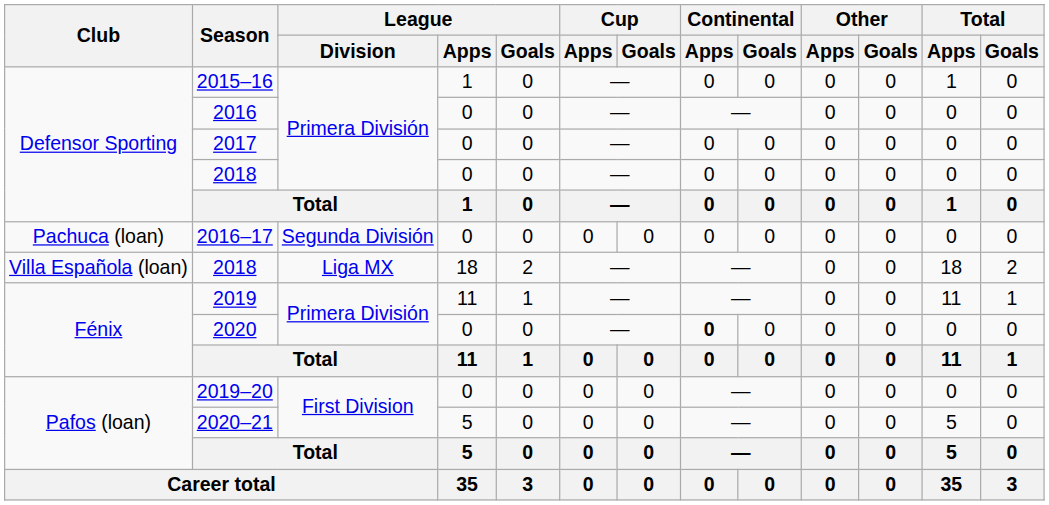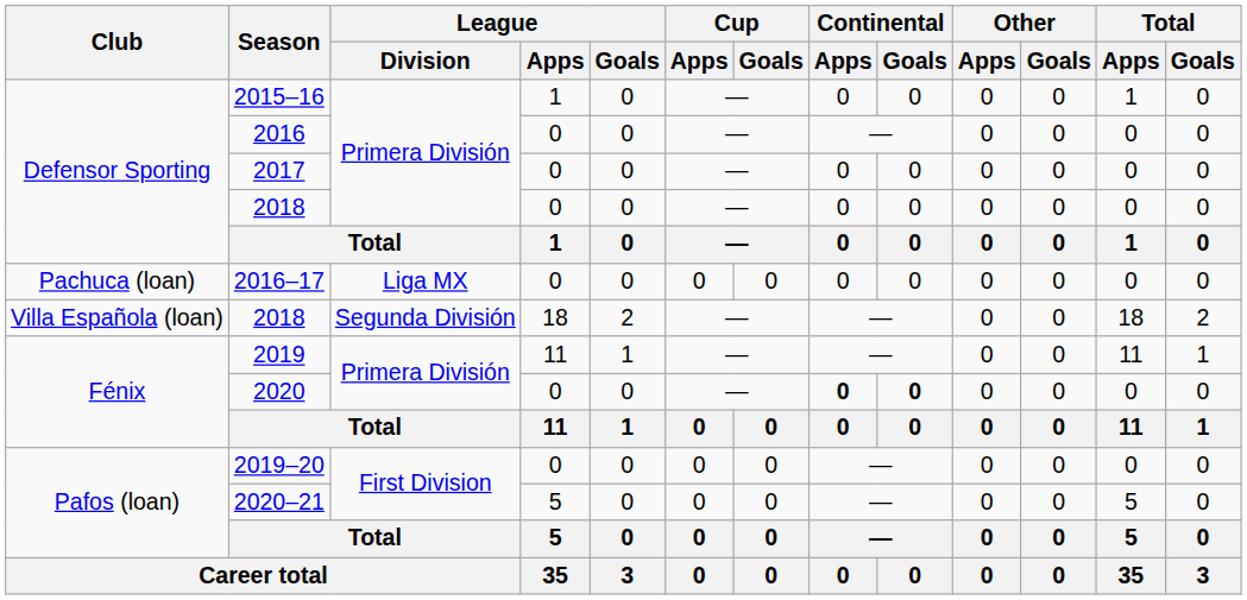2016–17 | League / Division: Segunda División -> Liga MX
Villa Española (loan) / 2018 | League / Division: Liga MX -> Segunda División
2020 | Continental / Goals: normal -> bold
